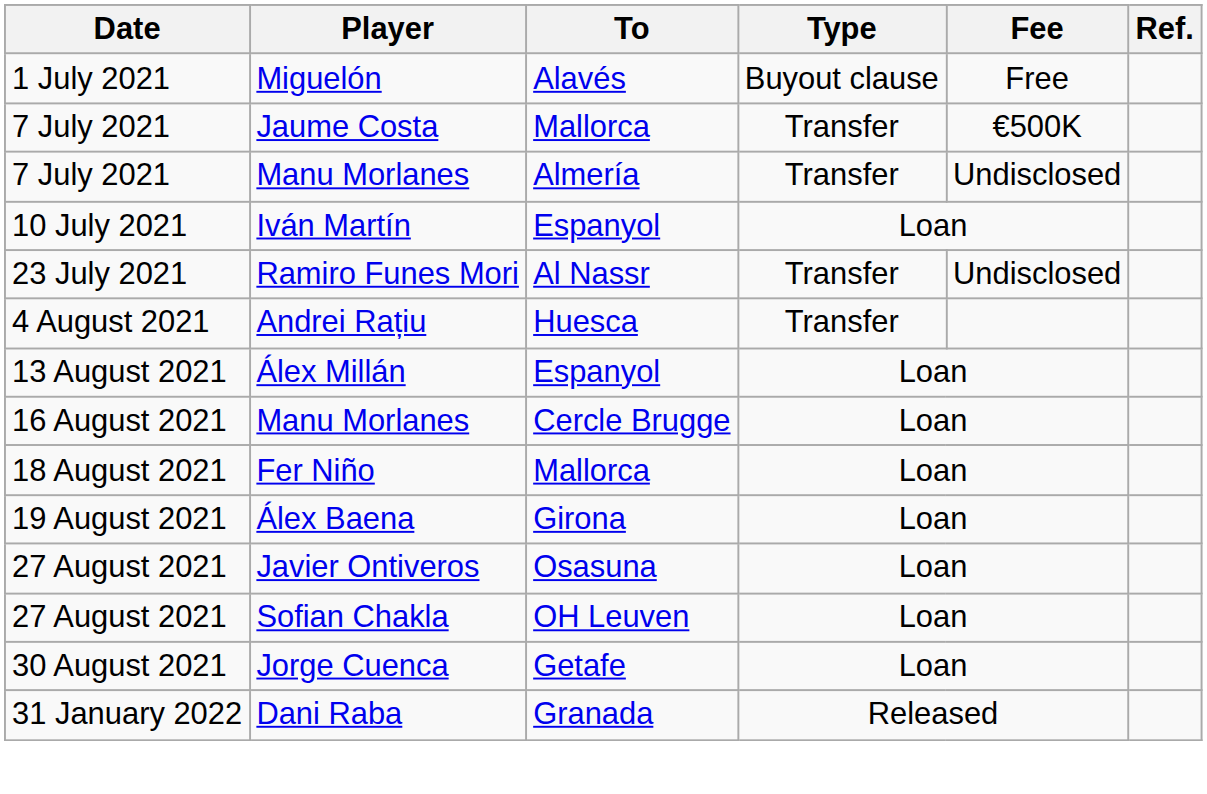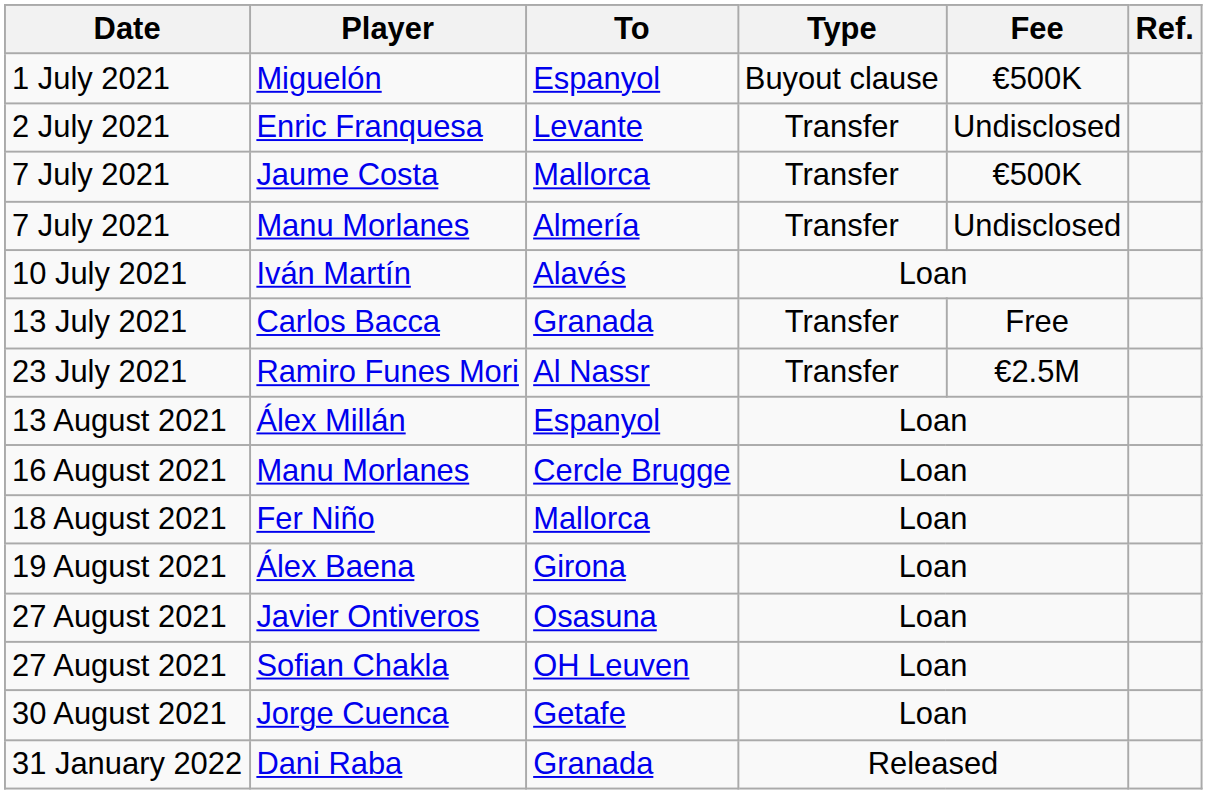Miguelón | To: Alavés -> Espanyol
Miguelón | Fee: Free -> €500K
+ row: 2 July 2021 | Enric Franquesa | Levante | Transfer | Undisclosed
Iván Martín | To: Espanyol -> Alavés
+ row: 13 July 2021 | Carlos Bacca | Granada | Transfer | Free
Ramiro Funes Mori | Fee: Undisclosed -> €2.5M
- row: 4 August 2021 | Andrei Rațiu | Huesca | Transfer
